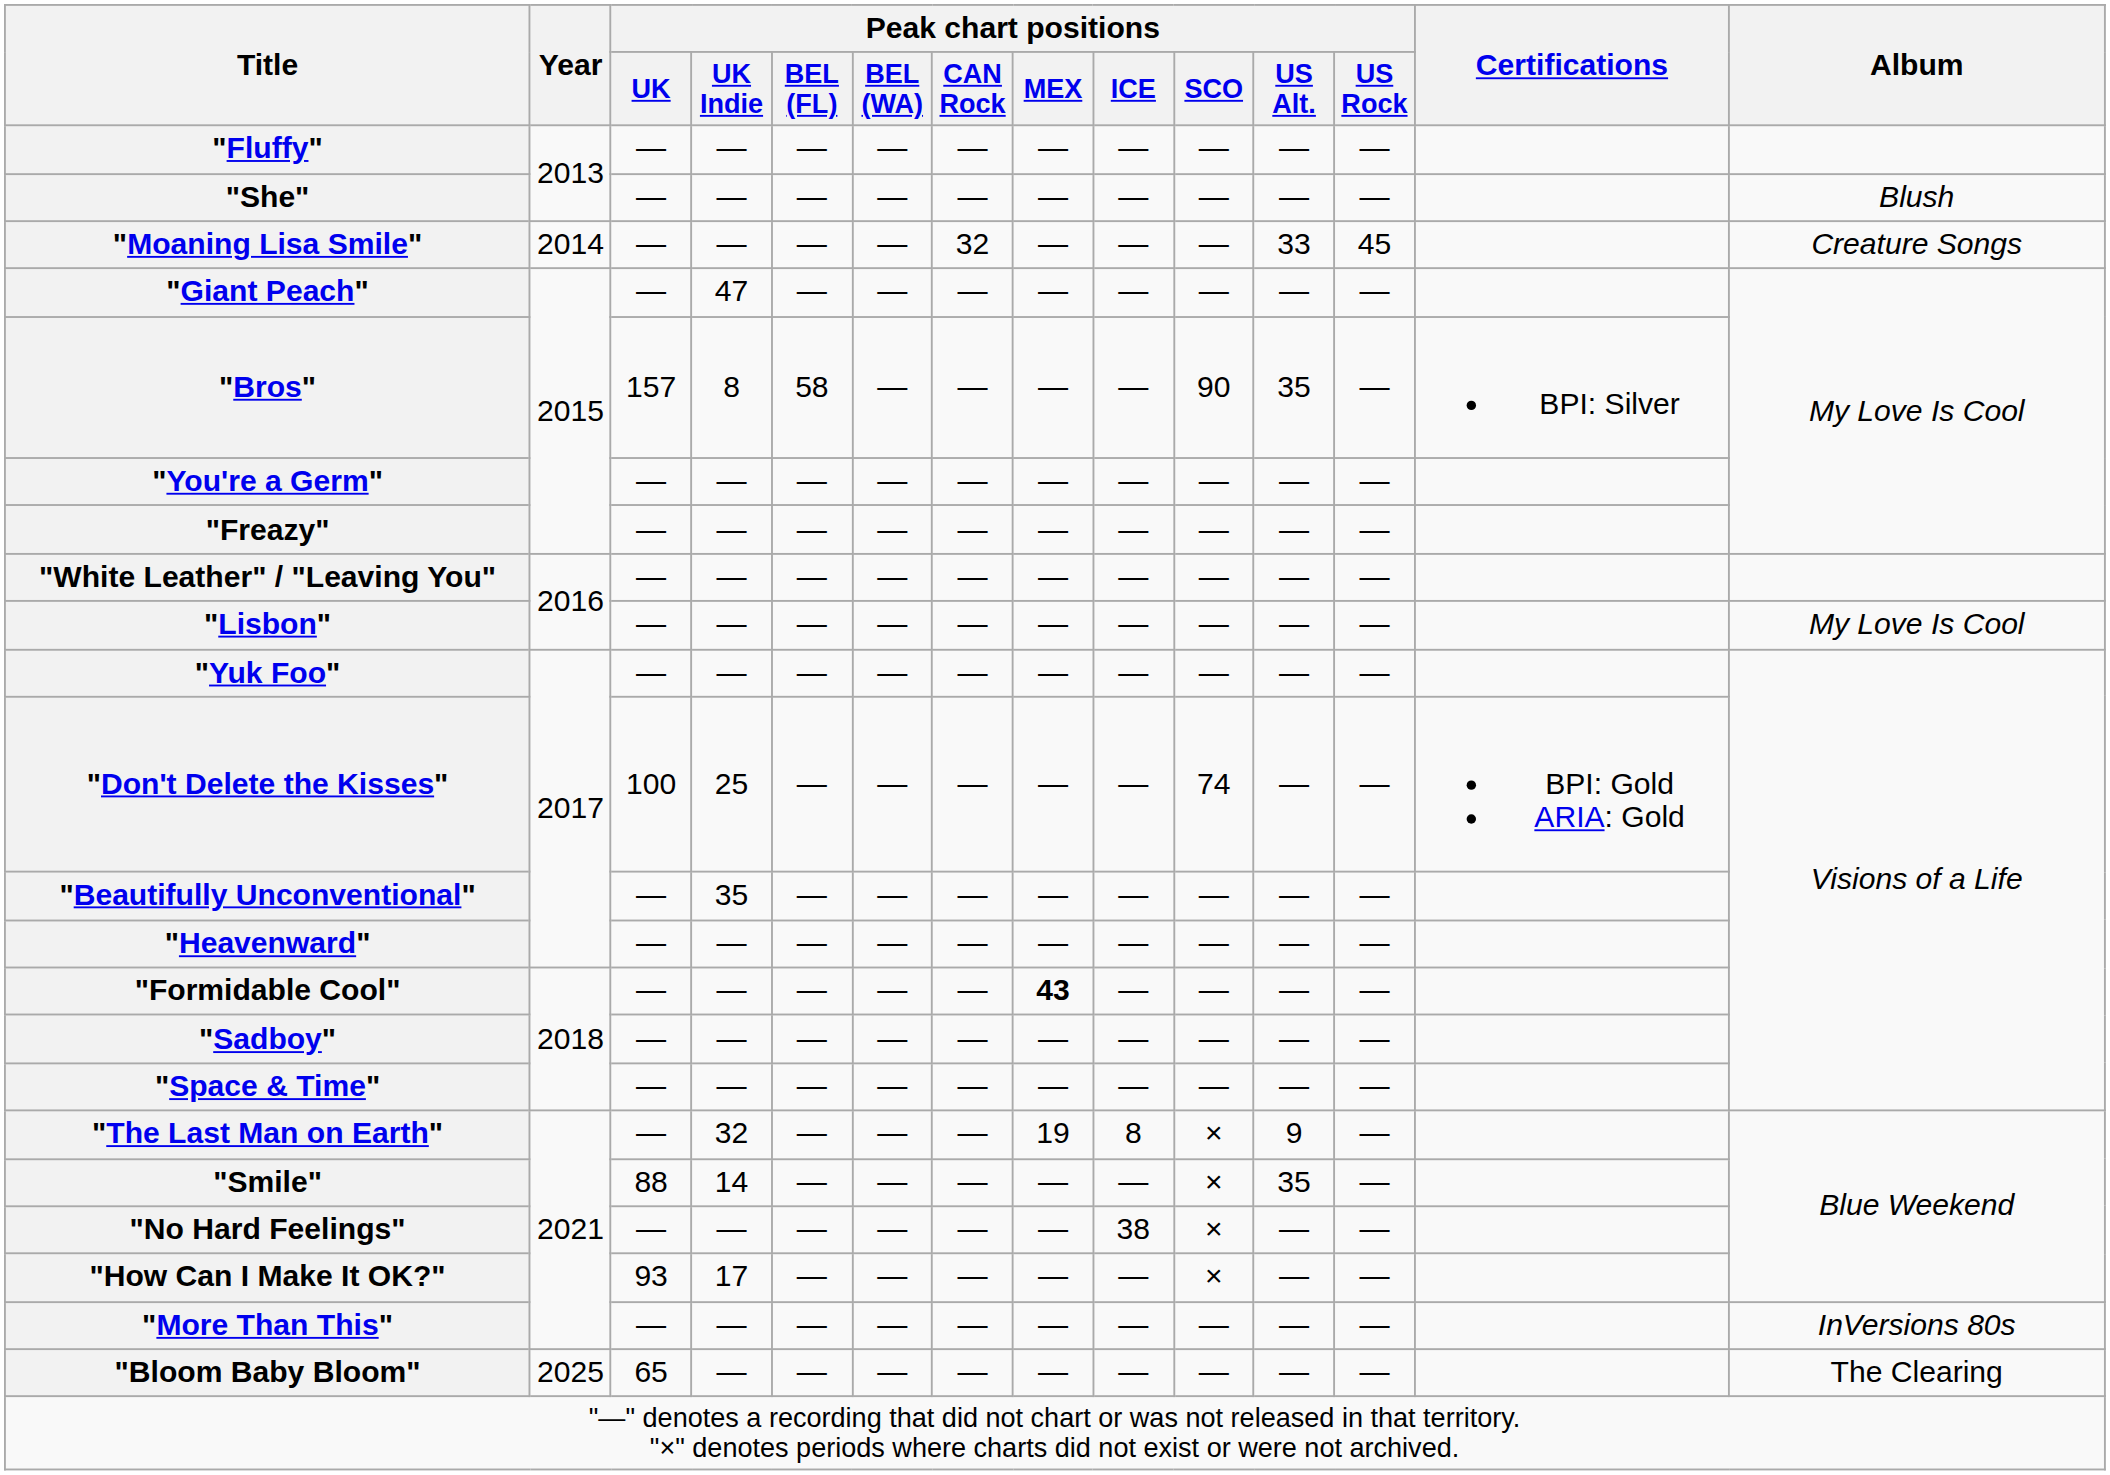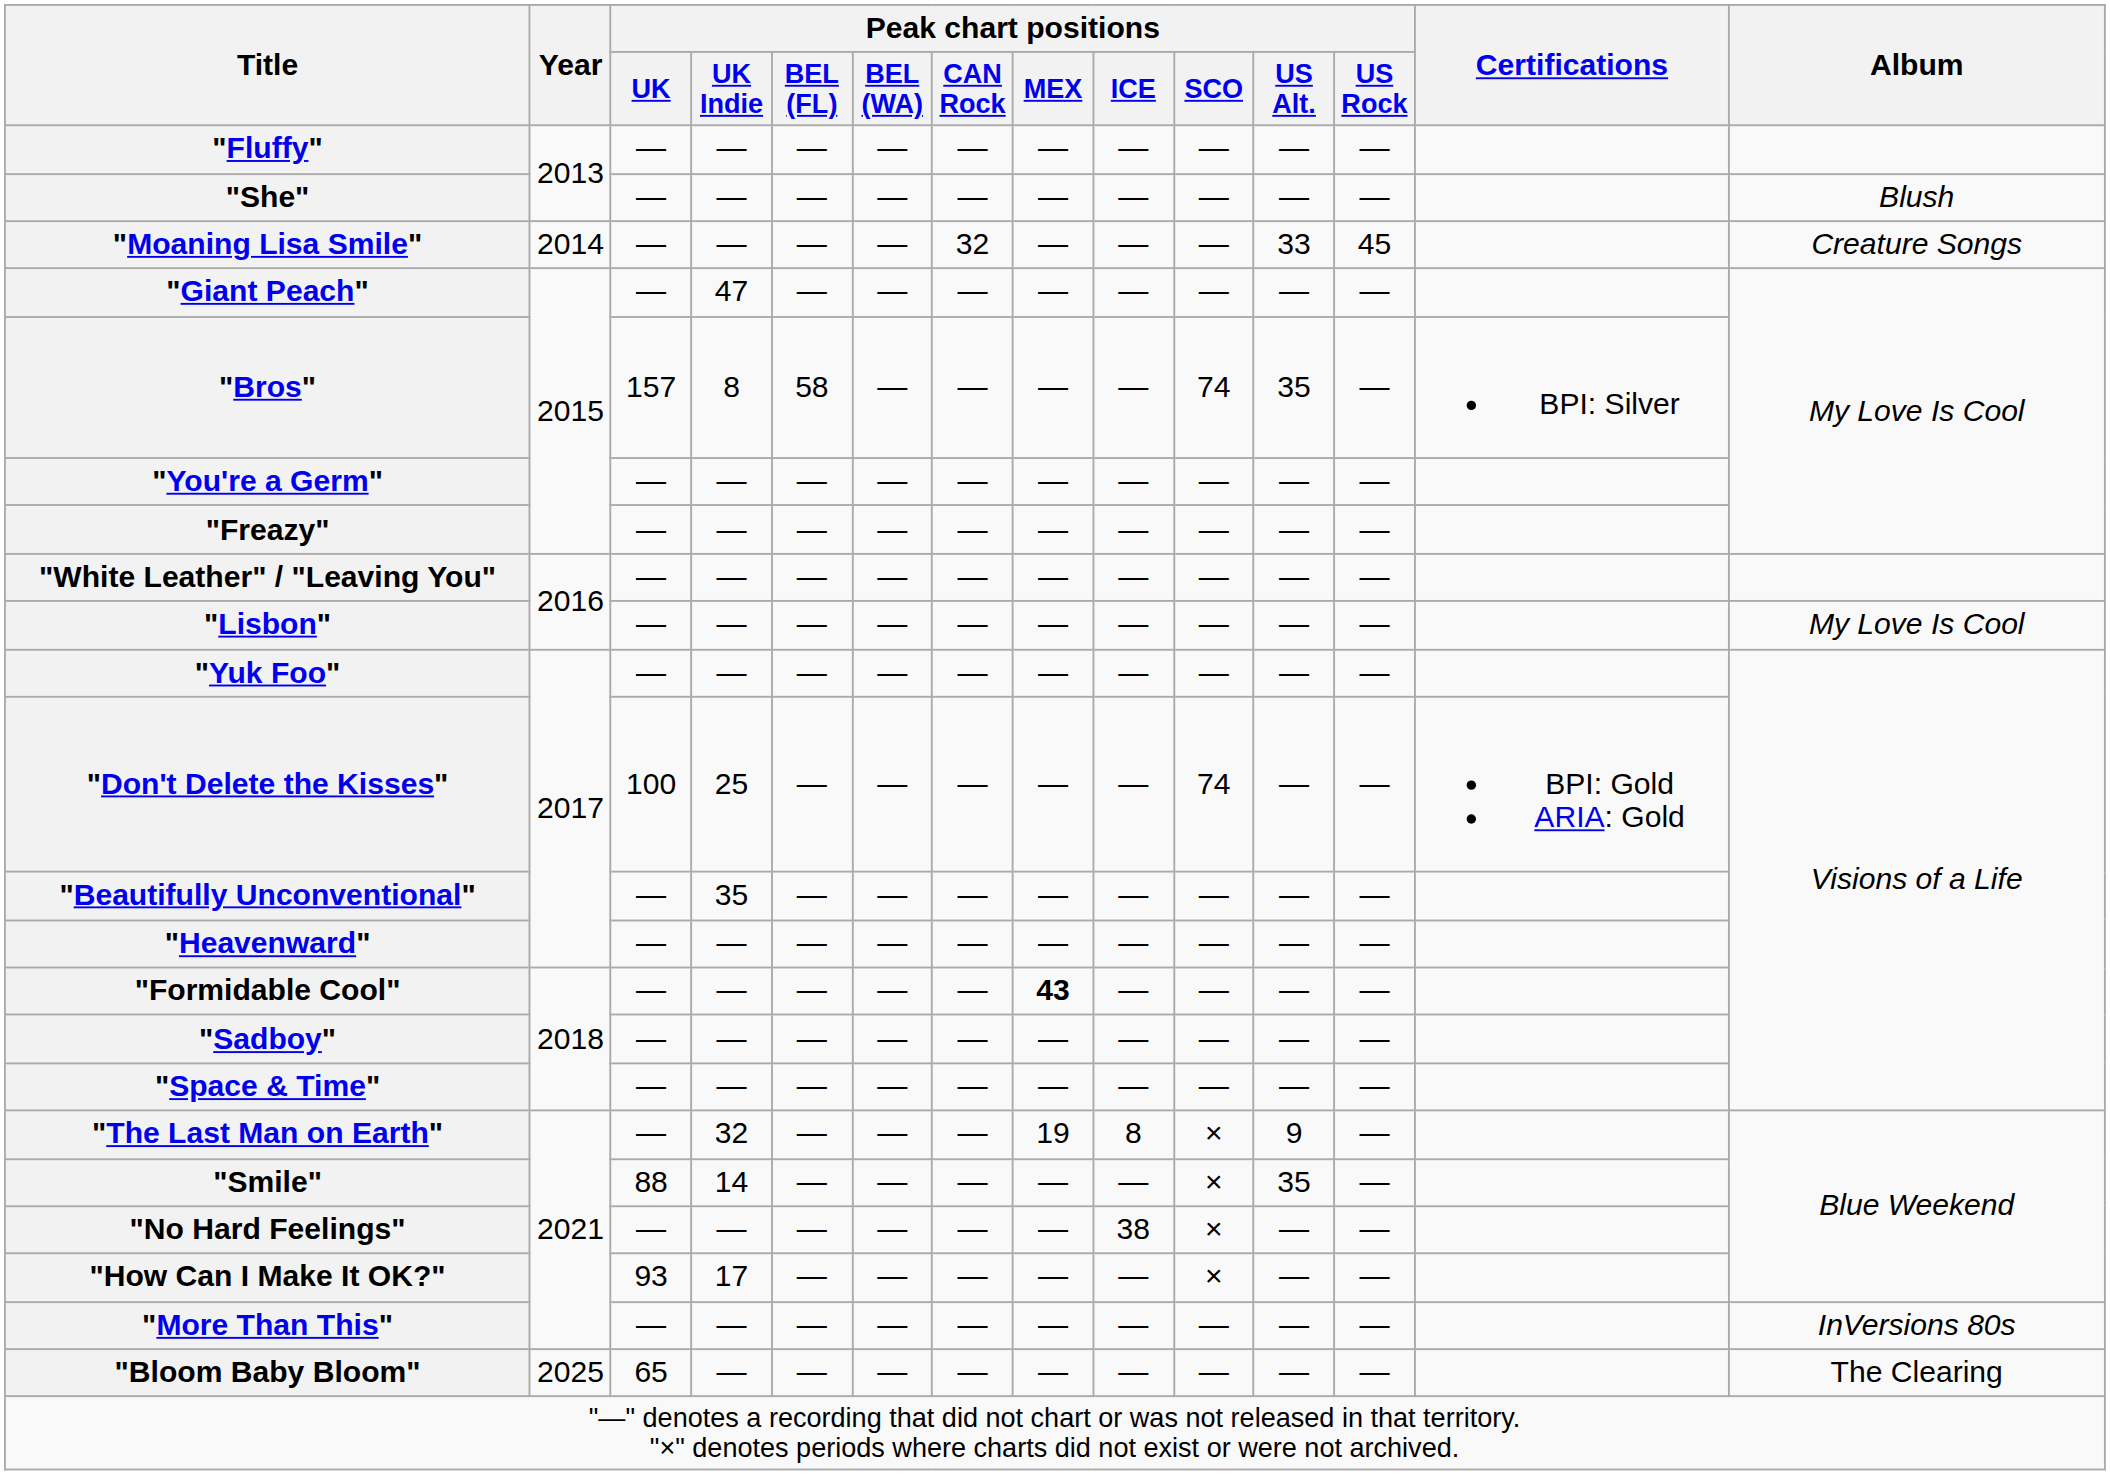"Bros" | Peak chart positions / SCO: 90 -> 74
